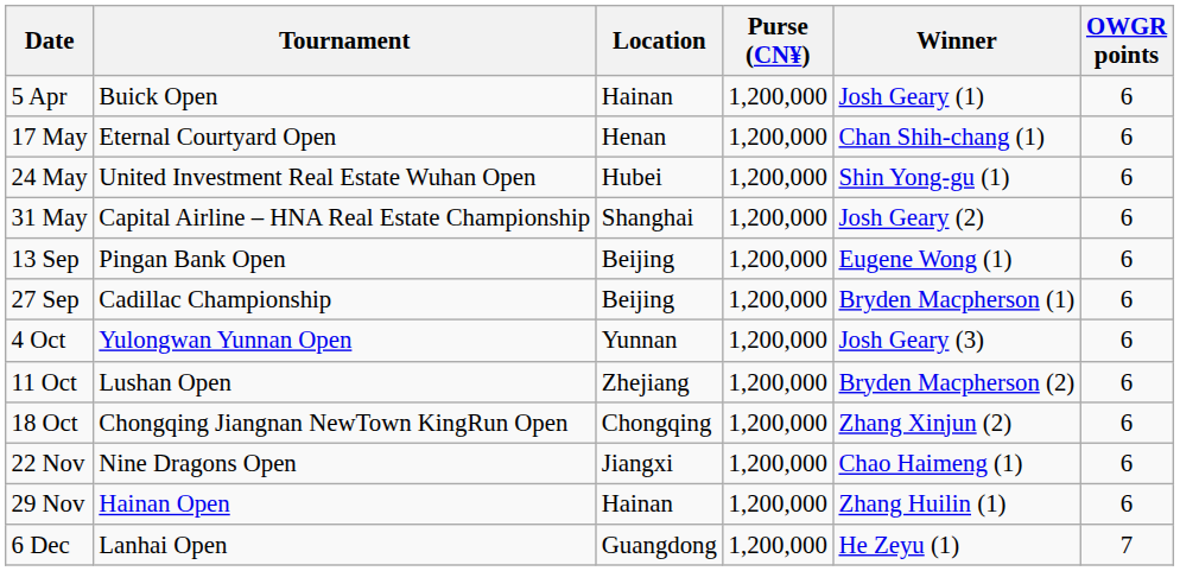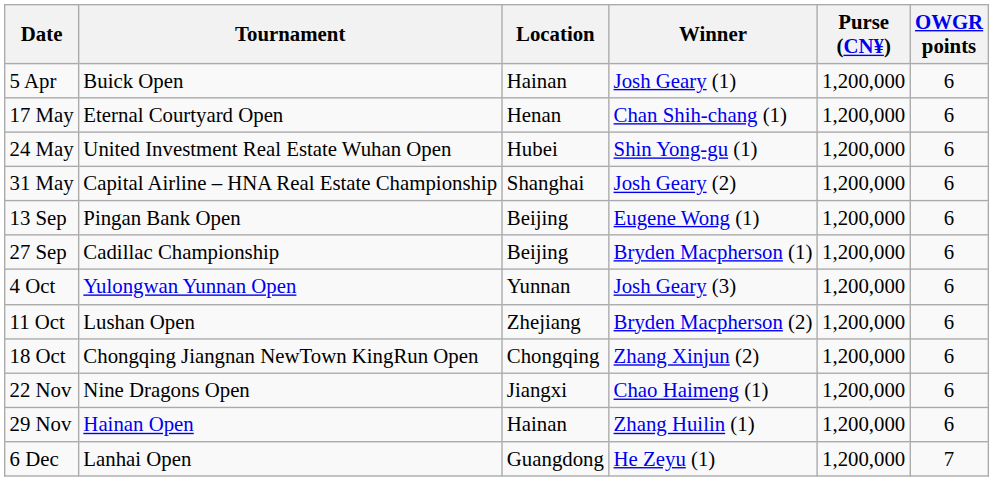columns swapped: Purse (CN¥) <-> Winner
